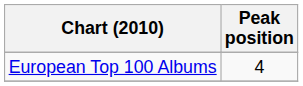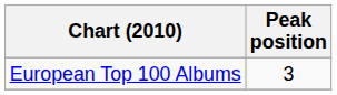European Top 100 Albums | Peak position: 4 -> 3
